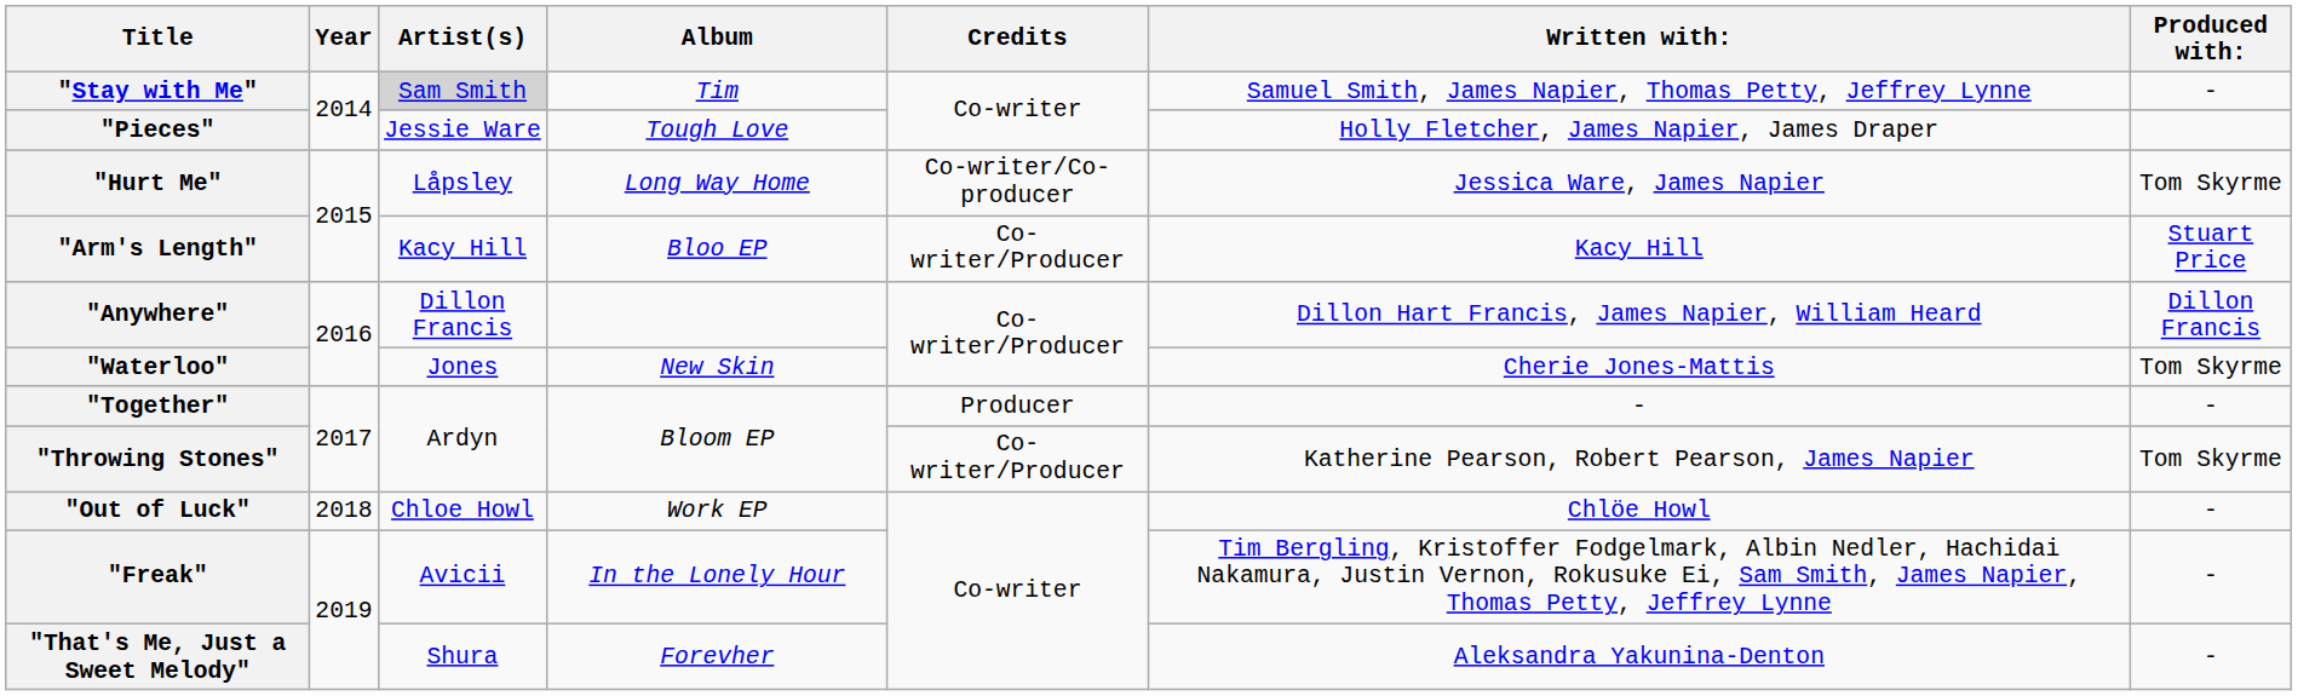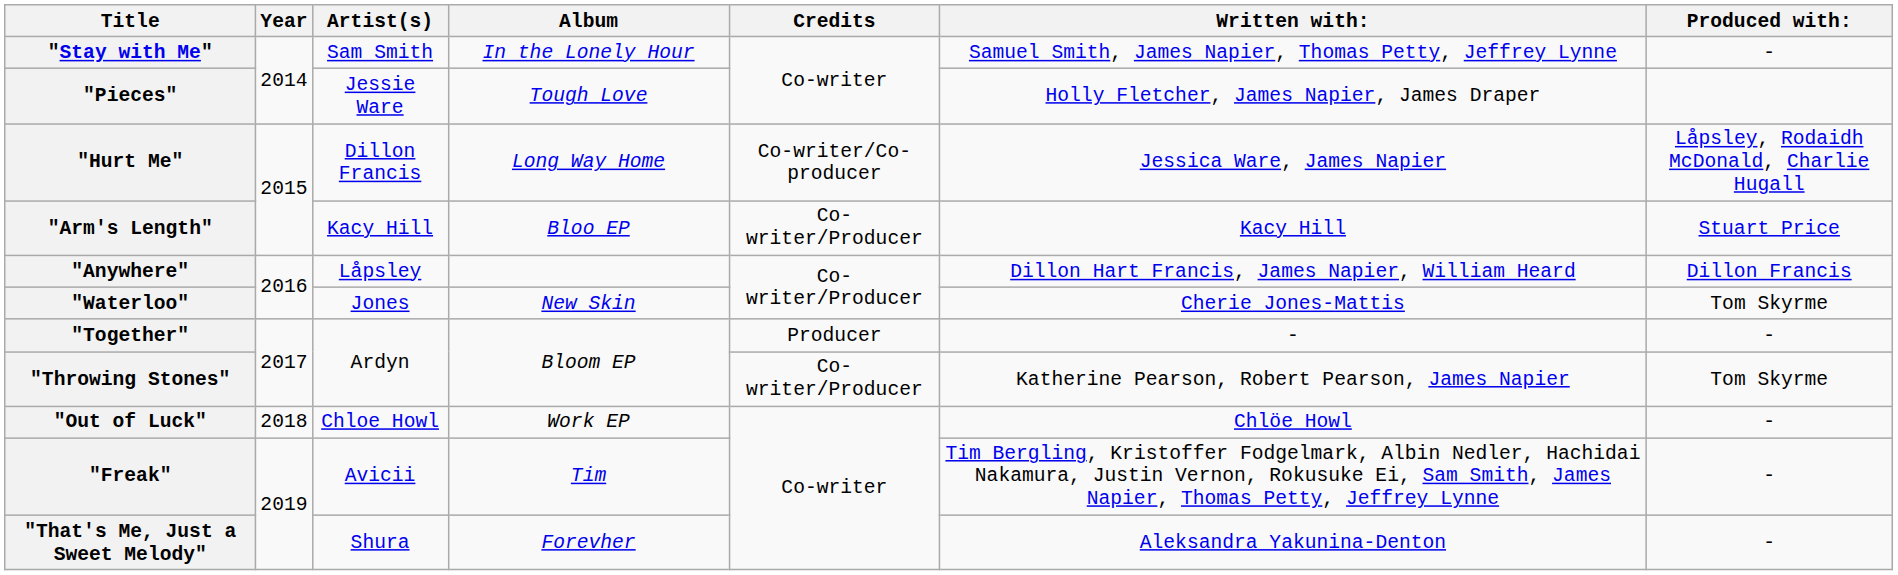"Stay with Me" | Artist(s): lightgrey background -> no background
"Stay with Me" | Album: Tim -> In the Lonely Hour
"Hurt Me" | Artist(s): Låpsley -> Dillon Francis
"Hurt Me" | Produced with:: Tom Skyrme -> Låpsley, Rodaidh McDonald, Charlie Hugall
"Anywhere" | Artist(s): Dillon Francis -> Låpsley
"Freak" | Album: In the Lonely Hour -> Tim
